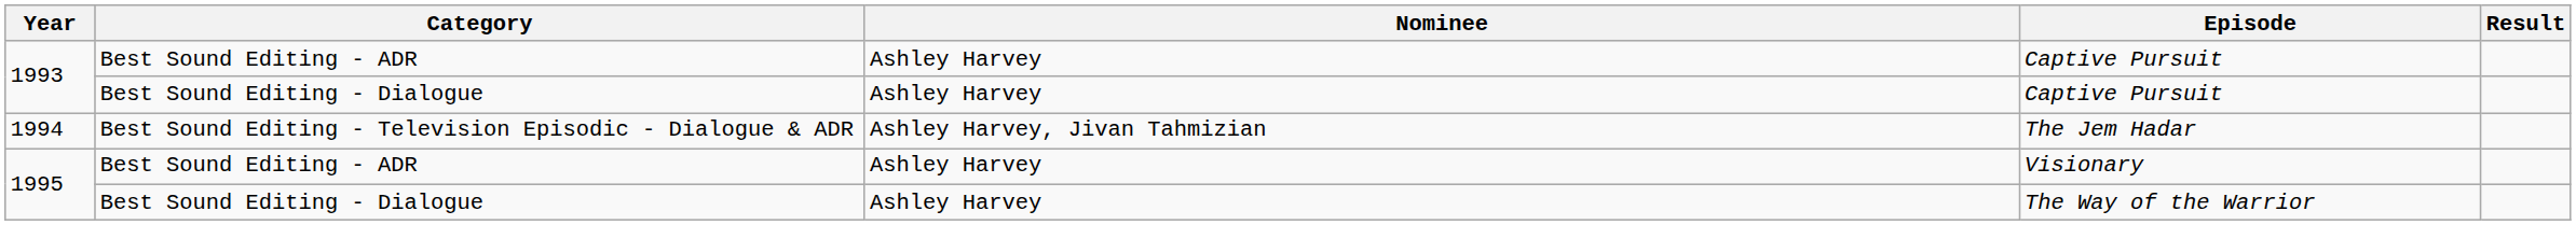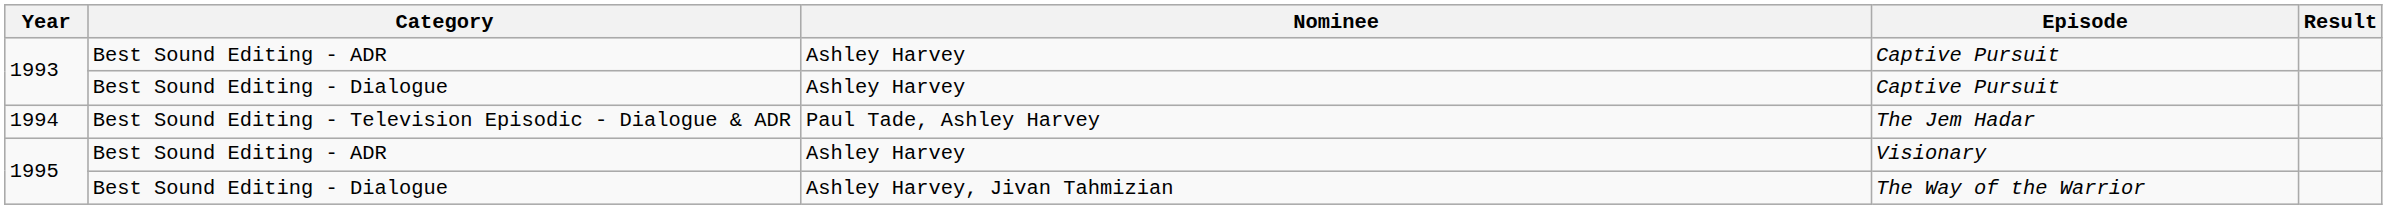The Jem Hadar | Nominee: Ashley Harvey, Jivan Tahmizian -> Paul Tade, Ashley Harvey
The Way of the Warrior | Nominee: Ashley Harvey -> Ashley Harvey, Jivan Tahmizian
